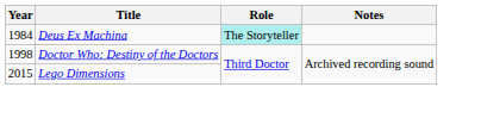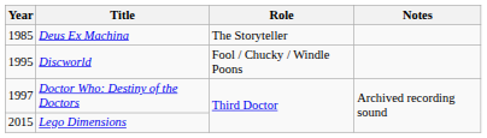Deus Ex Machina | Year: 1984 -> 1985
Deus Ex Machina | Role: paleturquoise background -> no background
+ row: 1995 | Discworld | Fool / Chucky / Windle Poons
Doctor Who: Destiny of the Doctors | Year: 1998 -> 1997
